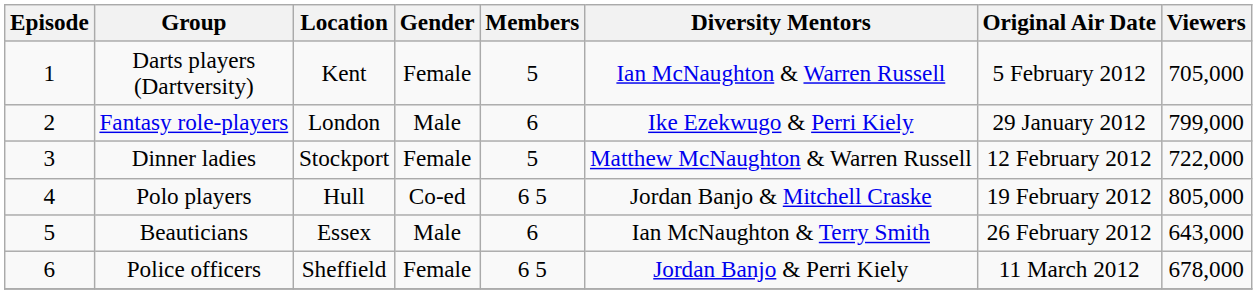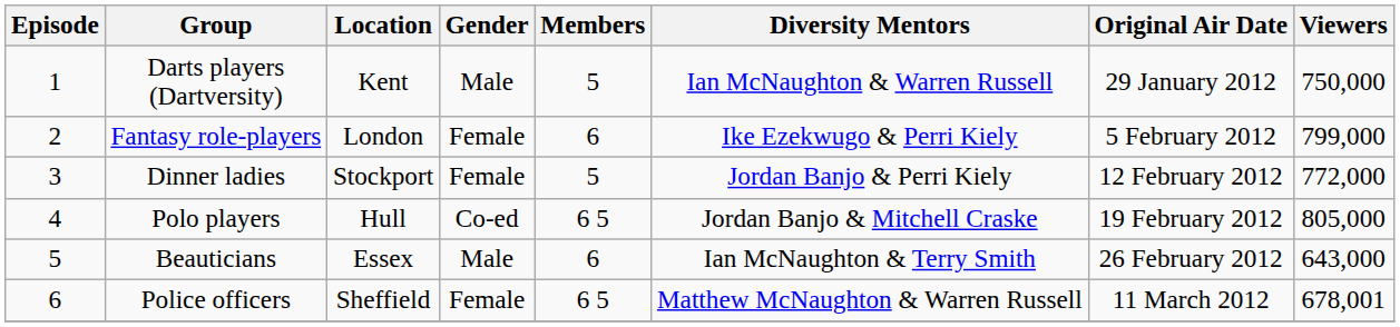Darts players (Dartversity) | Gender: Female -> Male
Darts players (Dartversity) | Original Air Date: 5 February 2012 -> 29 January 2012
Darts players (Dartversity) | Viewers: 705,000 -> 750,000
Fantasy role-players | Gender: Male -> Female
Fantasy role-players | Original Air Date: 29 January 2012 -> 5 February 2012
Dinner ladies | Diversity Mentors: Matthew McNaughton & Warren Russell -> Jordan Banjo & Perri Kiely
Dinner ladies | Viewers: 722,000 -> 772,000
Police officers | Diversity Mentors: Jordan Banjo & Perri Kiely -> Matthew McNaughton & Warren Russell
Police officers | Viewers: 678,000 -> 678,001
